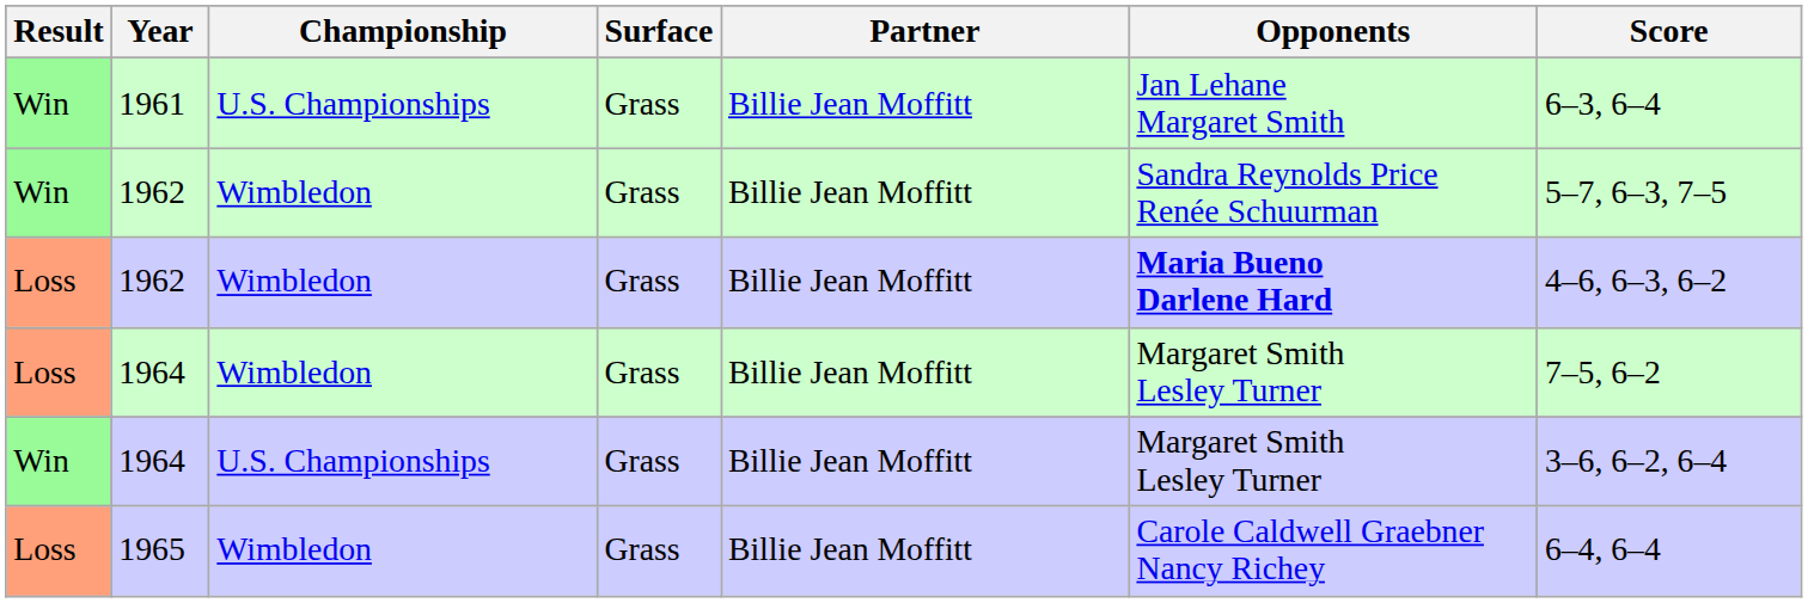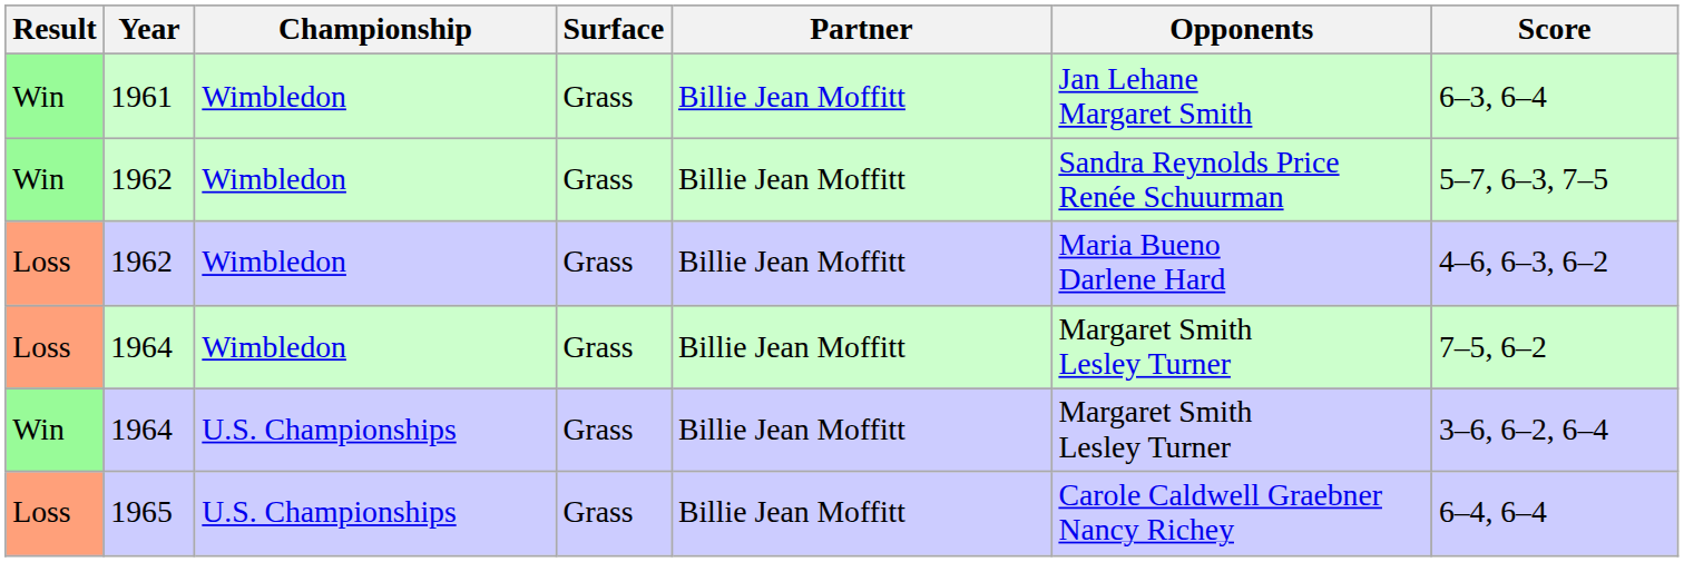1961 | Championship: U.S. Championships -> Wimbledon
Loss / 1962 | Opponents: bold -> normal
1965 | Championship: Wimbledon -> U.S. Championships
